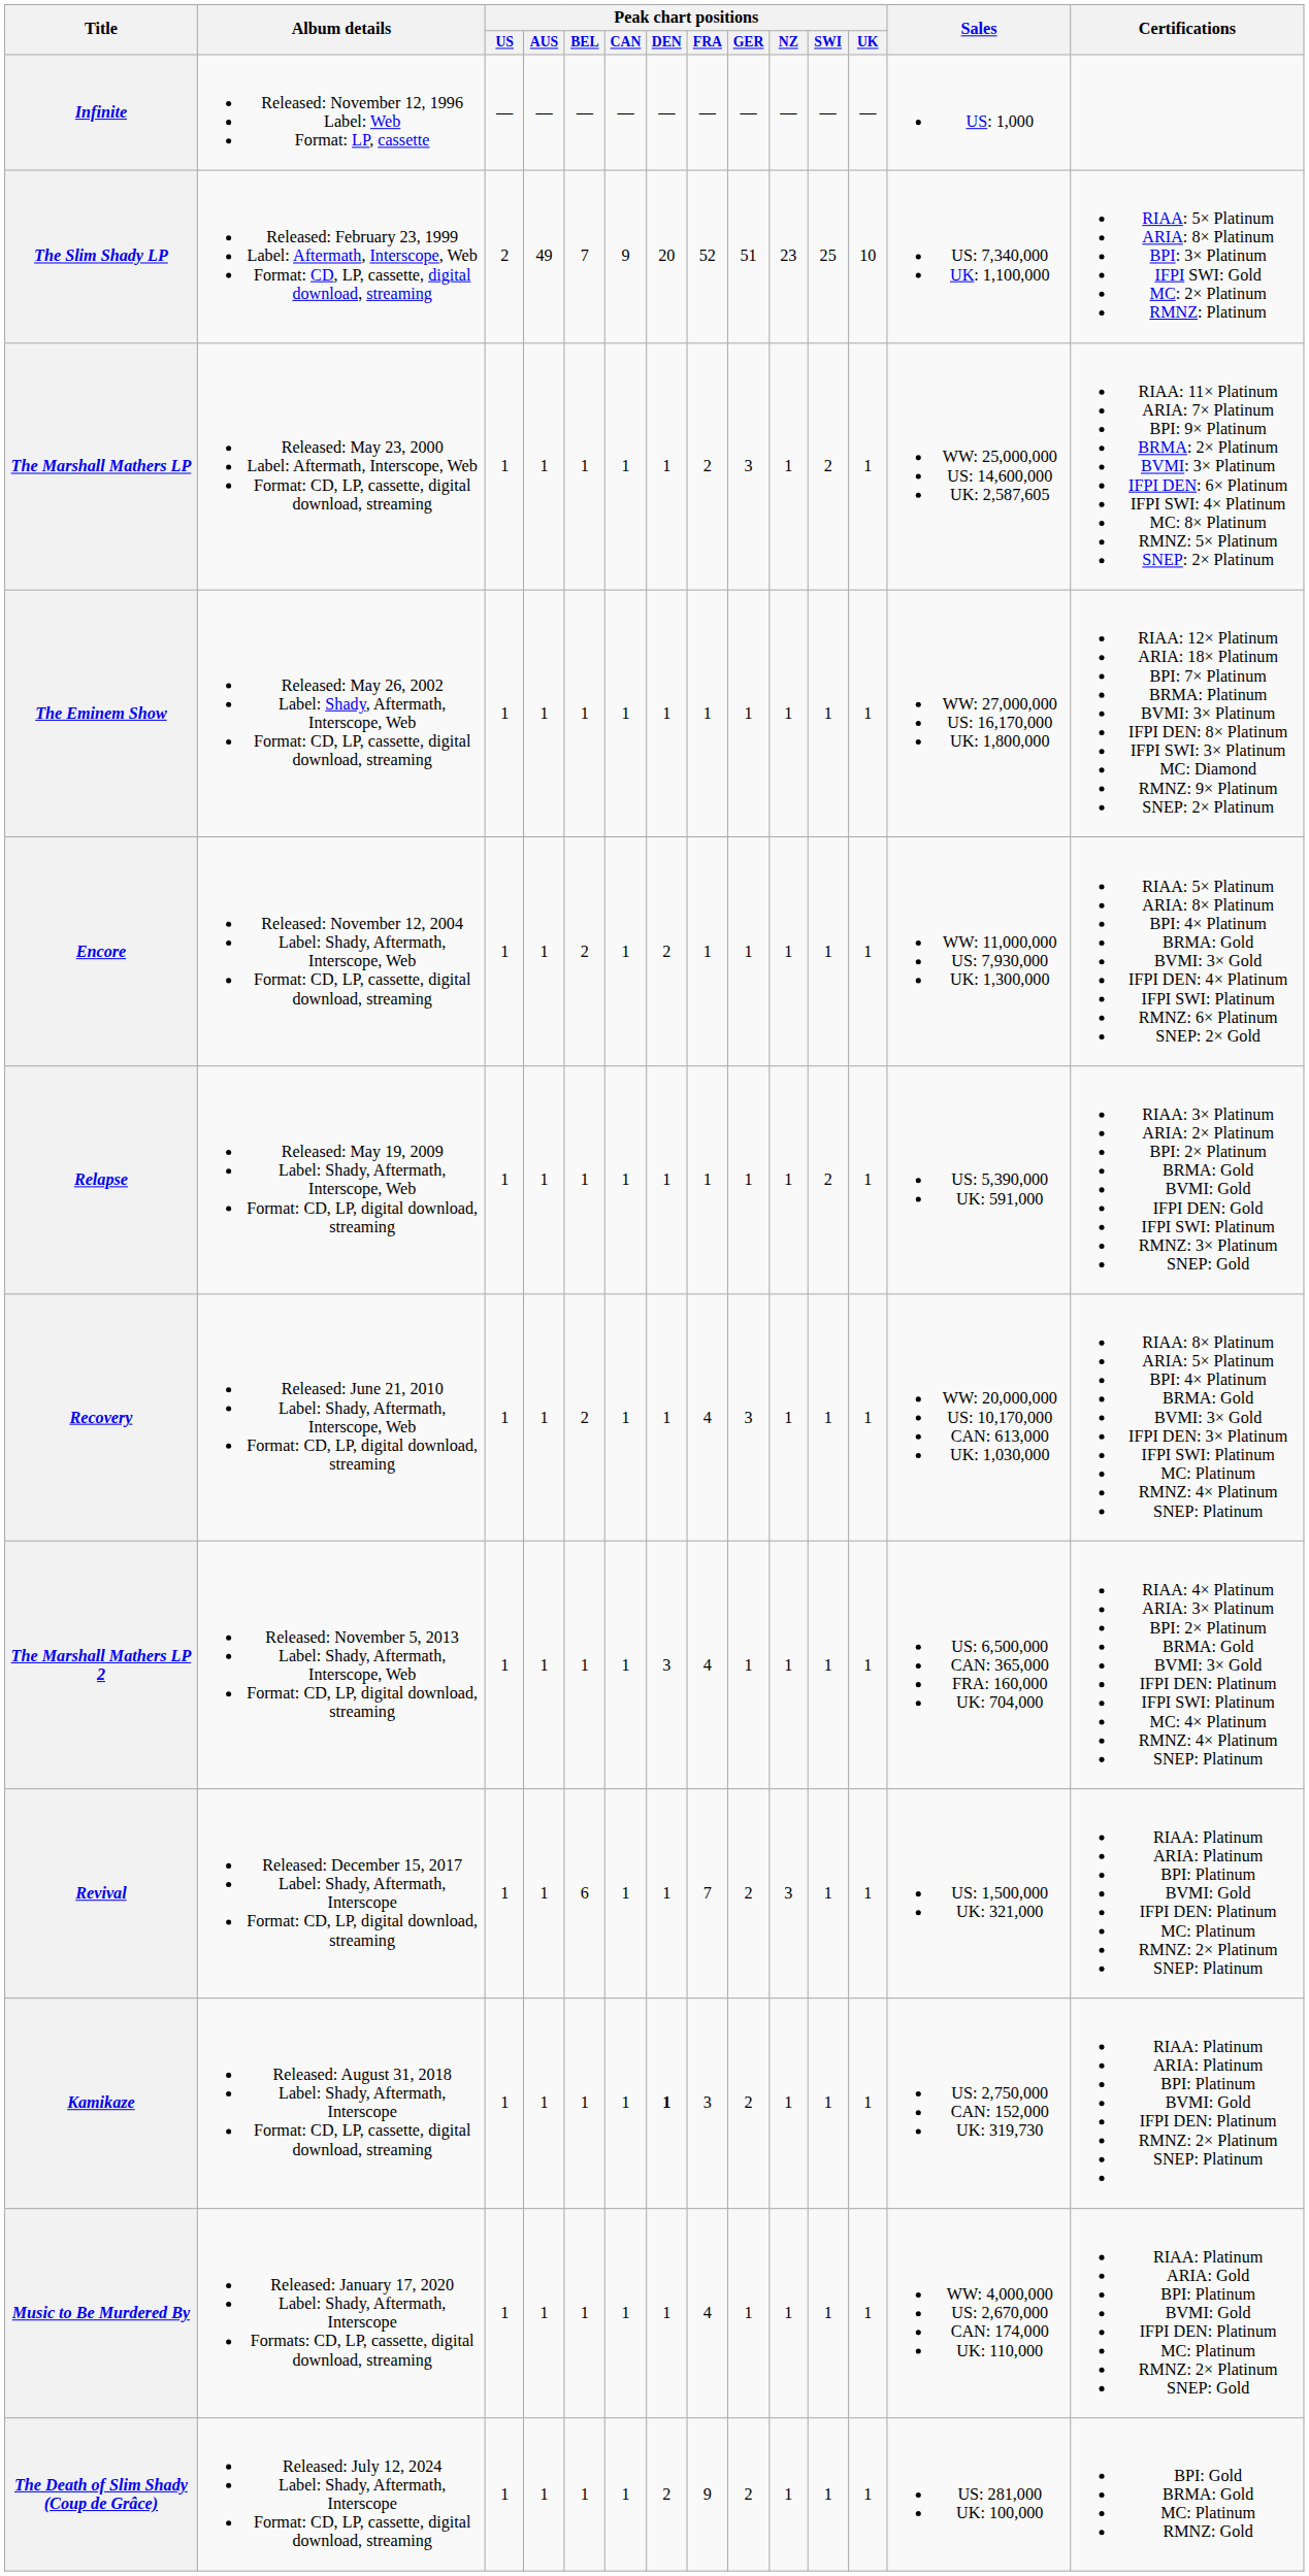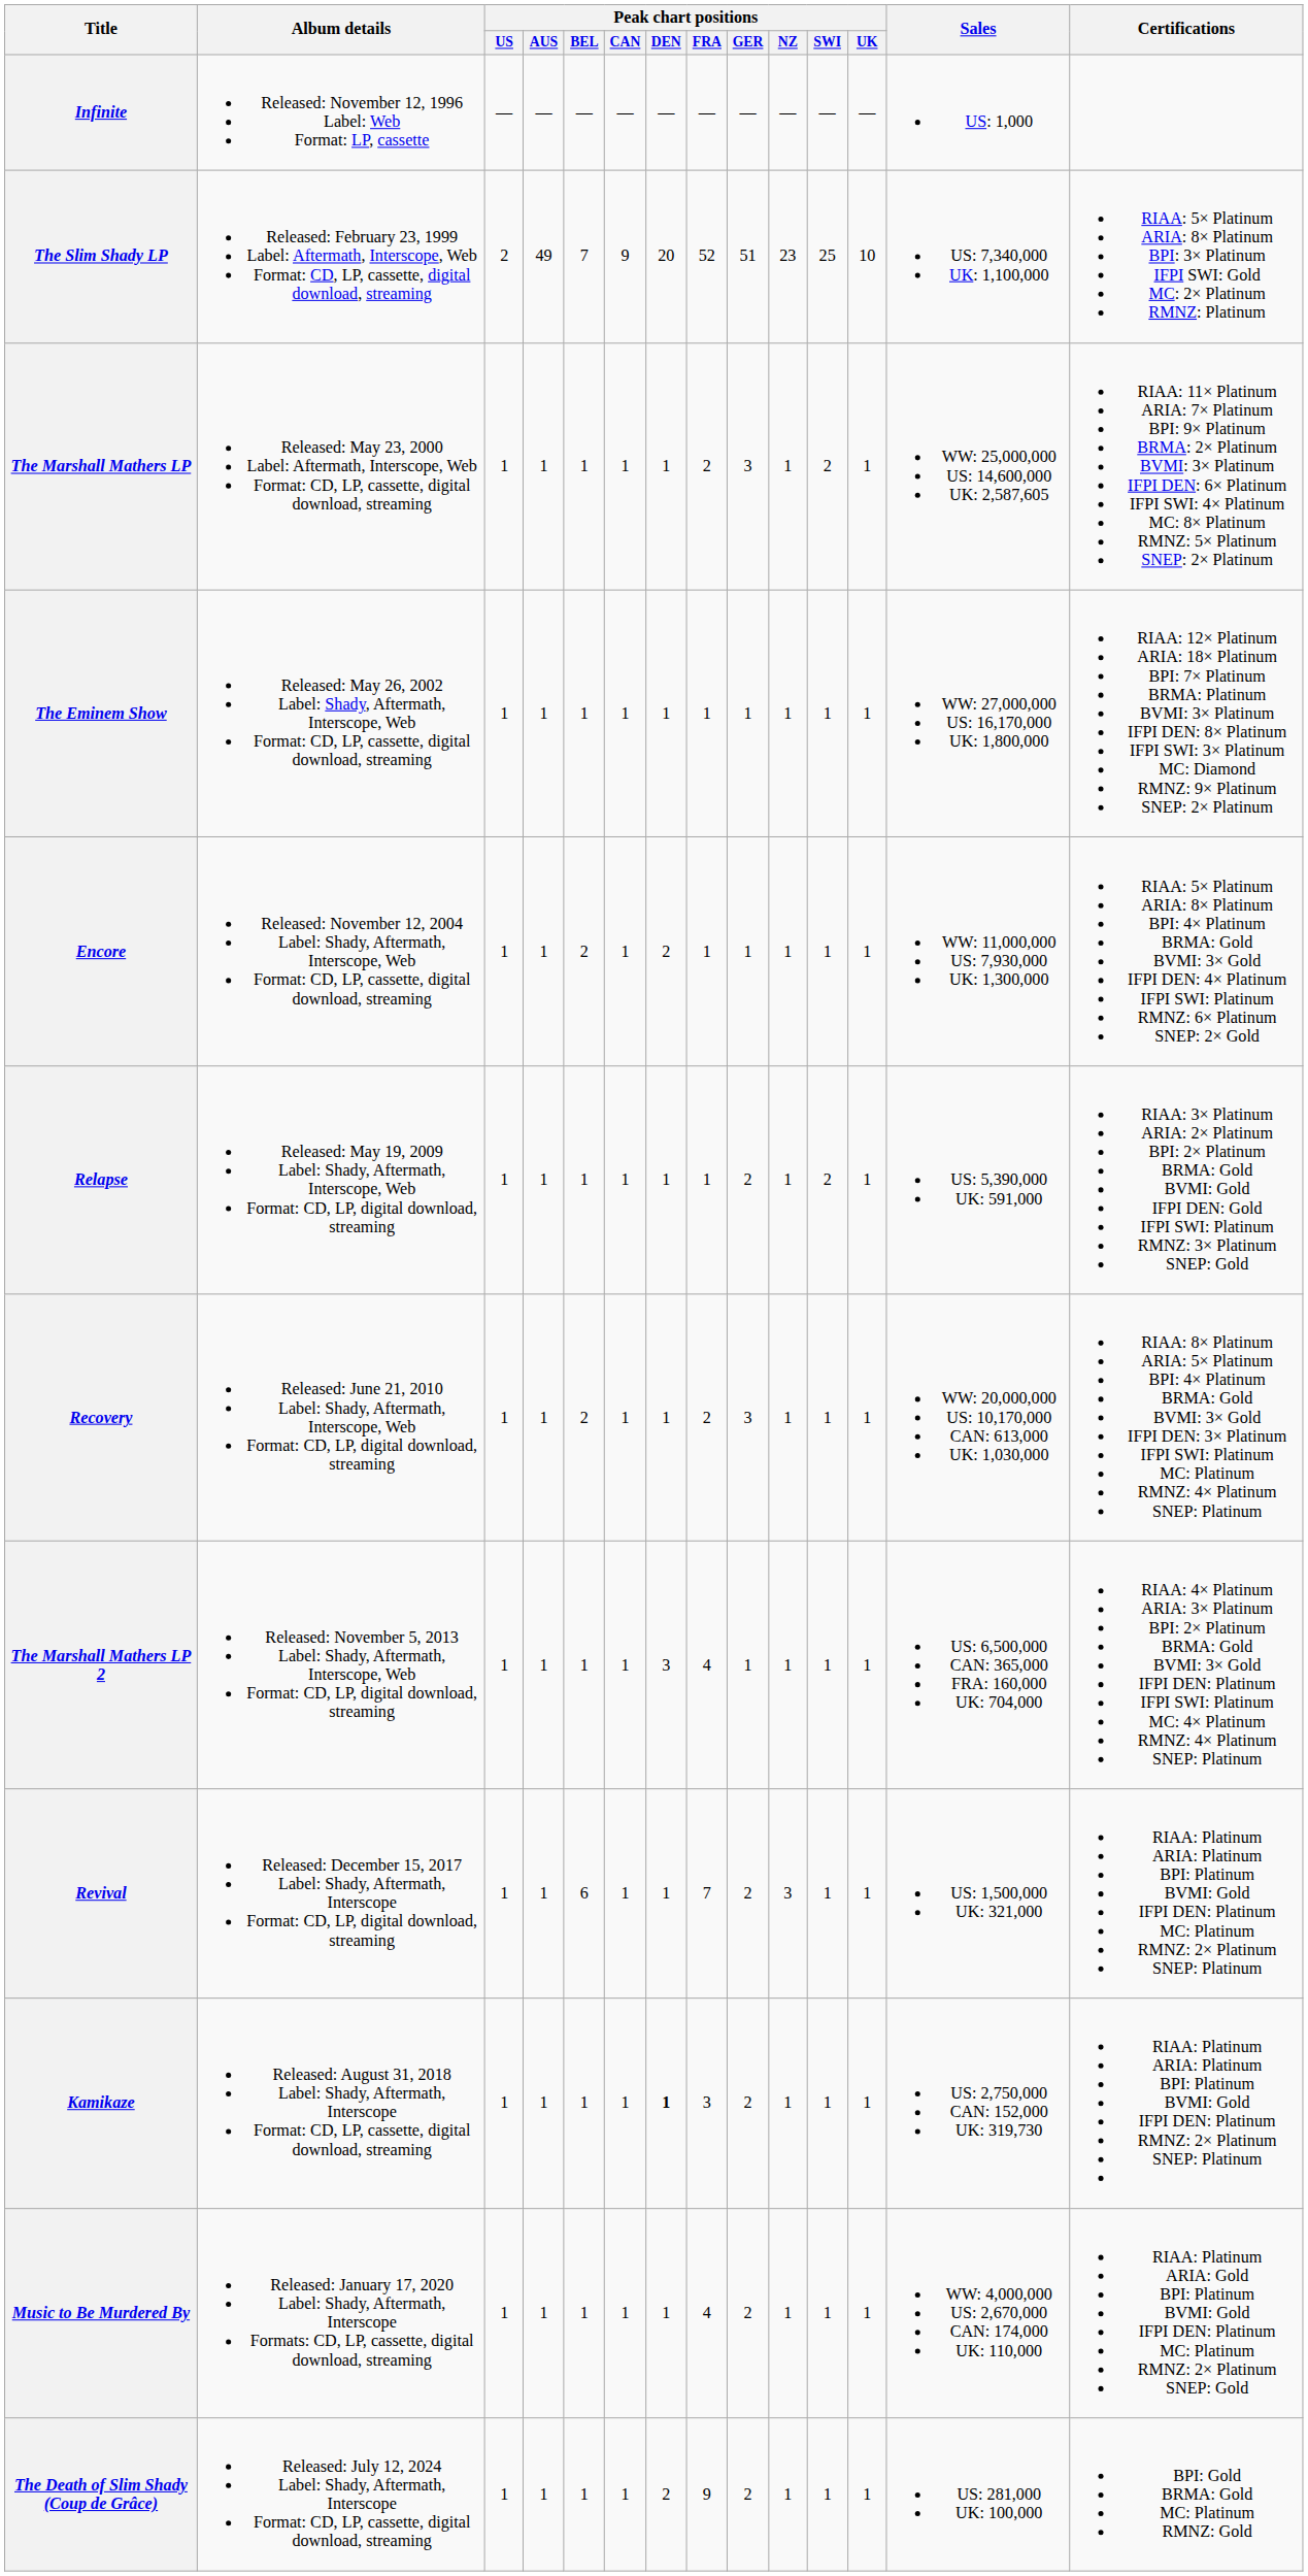Relapse | Peak chart positions / GER: 1 -> 2
Recovery | Peak chart positions / FRA: 4 -> 2
Music to Be Murdered By | Peak chart positions / GER: 1 -> 2
